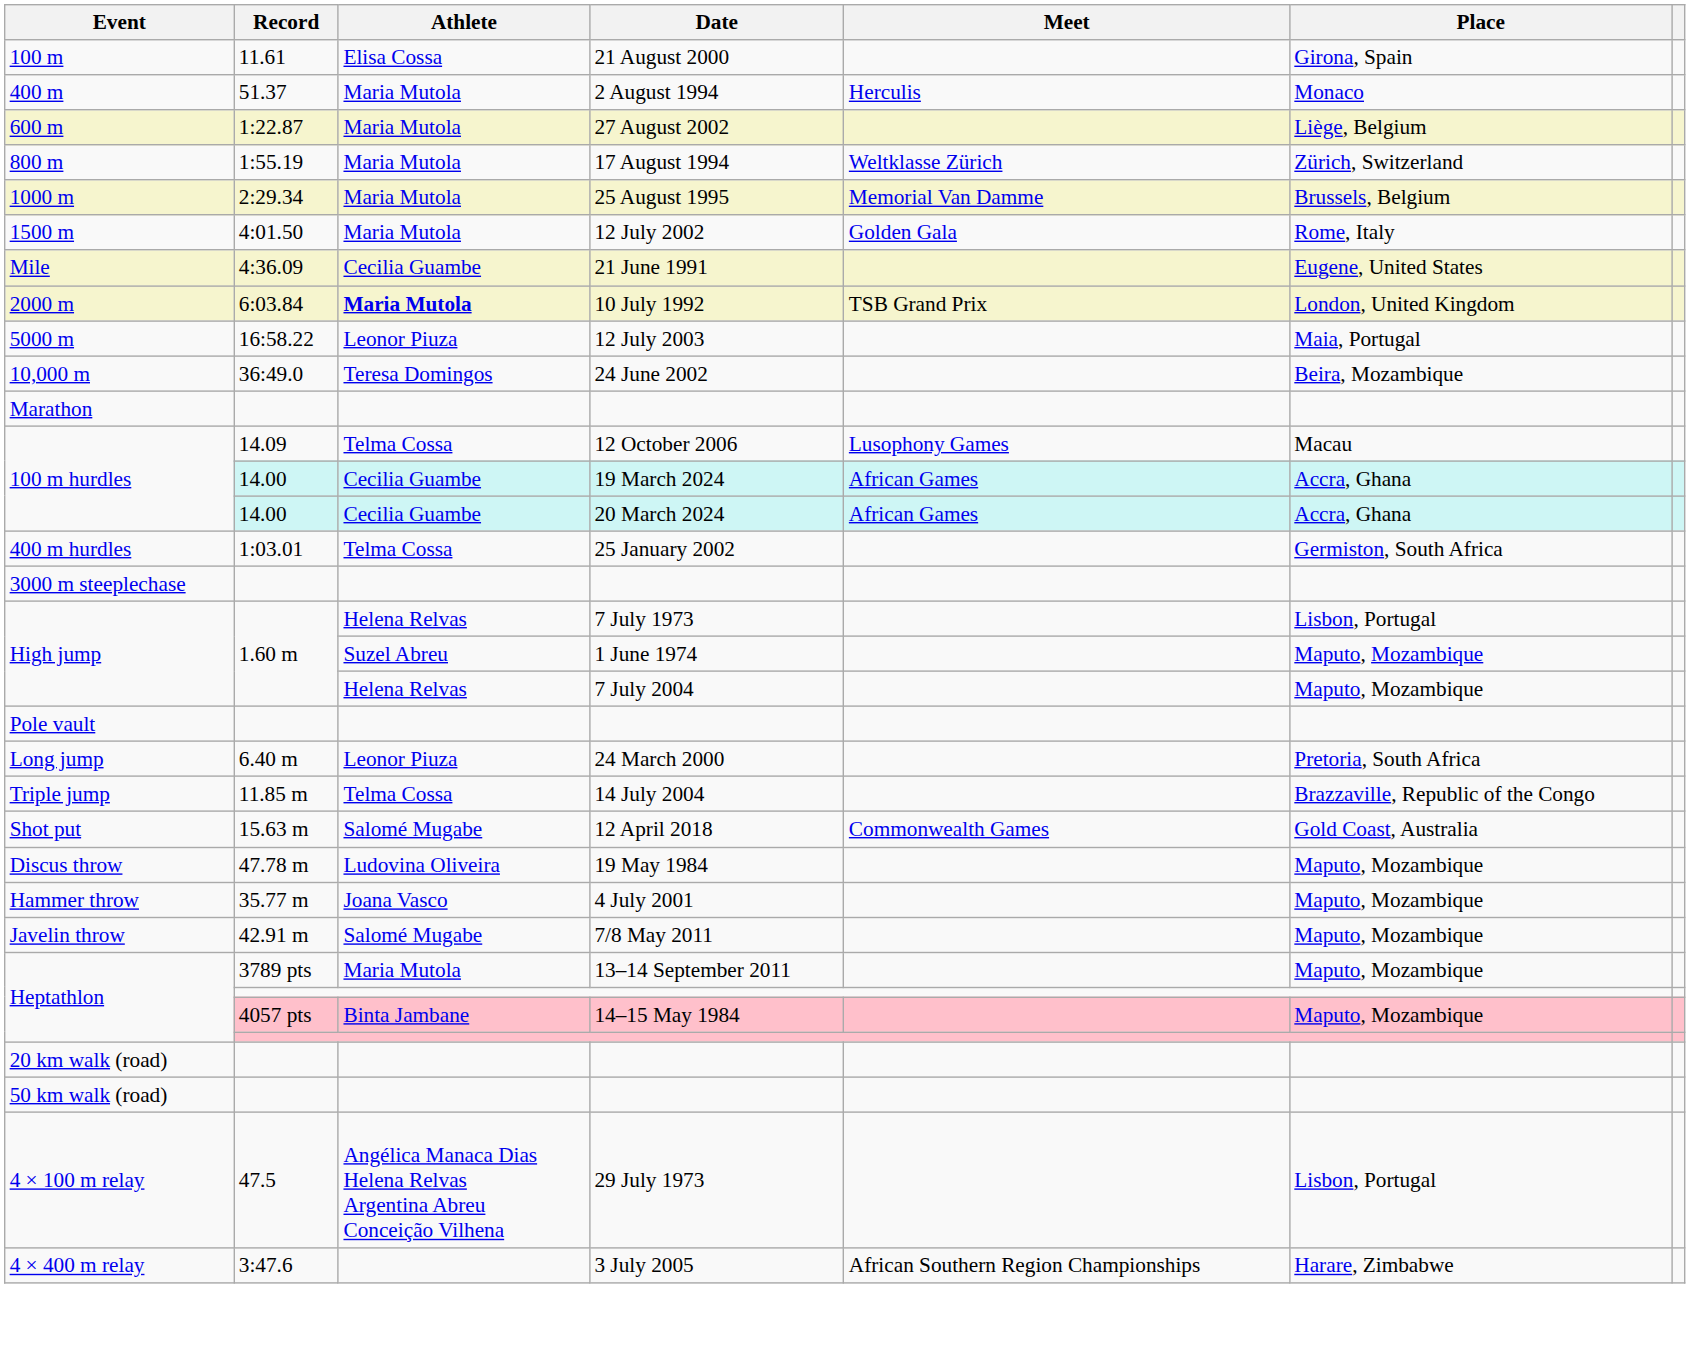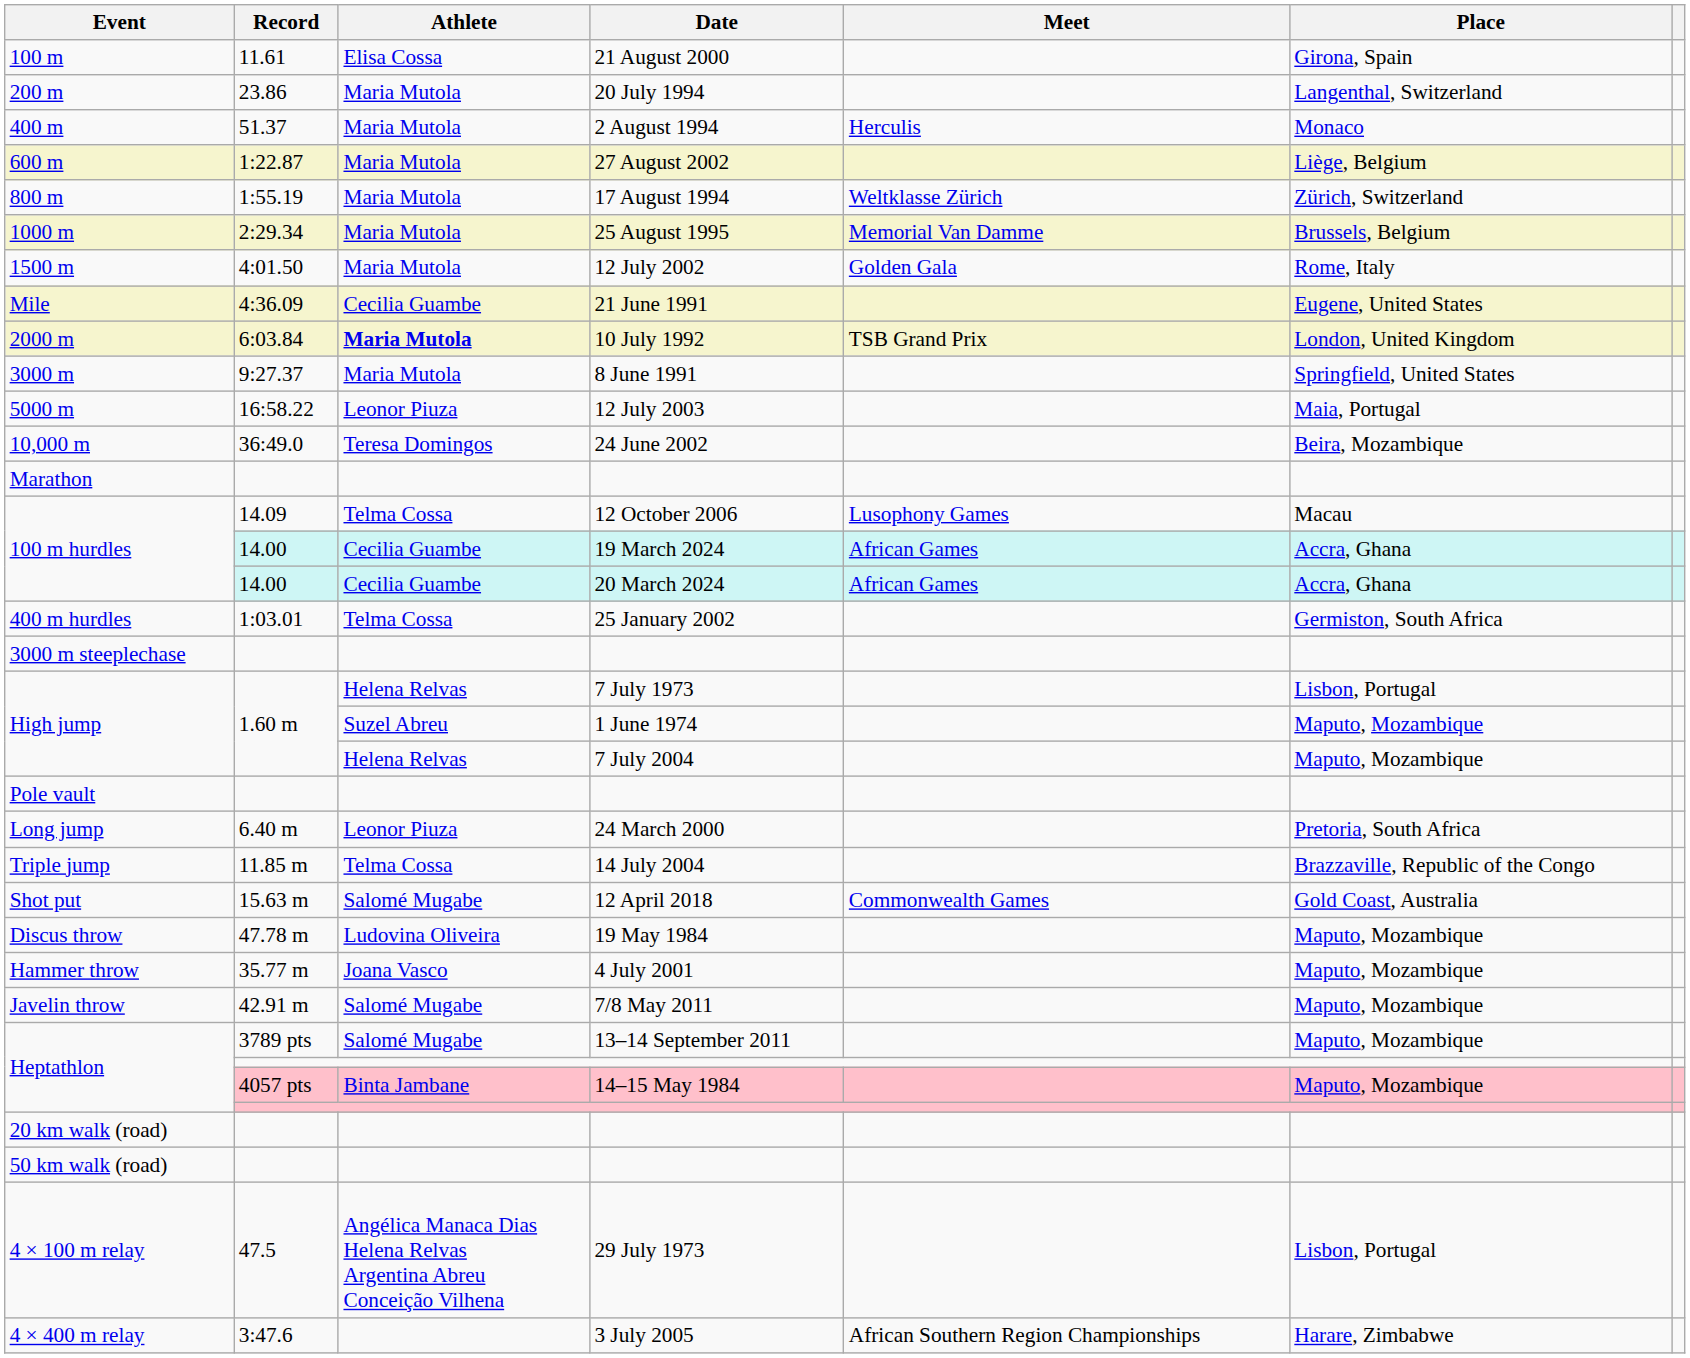+ row: 200 m | 23.86 | Maria Mutola | 20 July 1994 | Langenthal, Switzerland
+ row: 3000 m | 9:27.37 | Maria Mutola | 8 June 1991 | Springfield, United States
13–14 September 2011 | Athlete: Maria Mutola -> Salomé Mugabe
